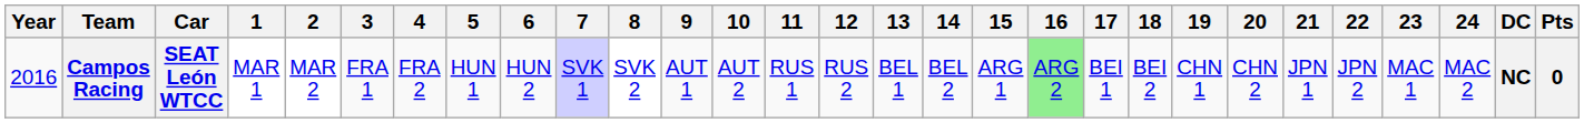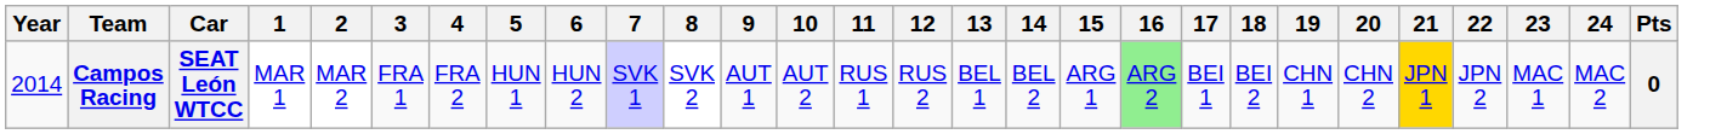- column: DC | NC
Campos Racing | Year: 2016 -> 2014
Campos Racing | 21: no background -> gold background
